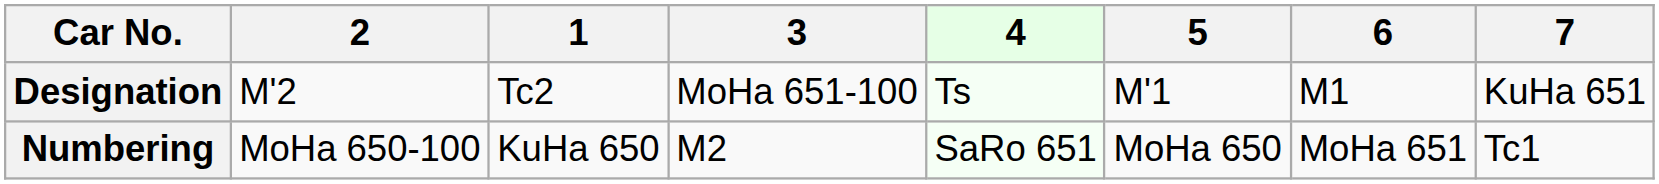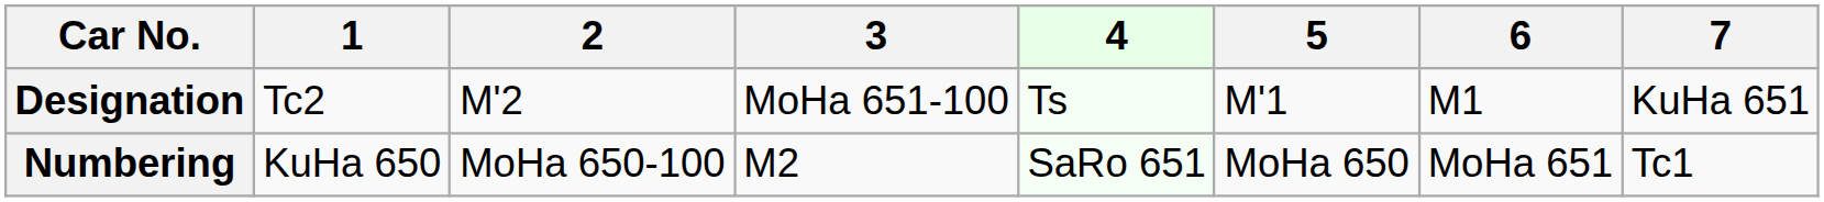columns swapped: 1 <-> 2
